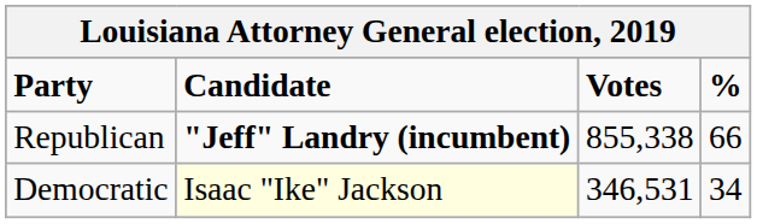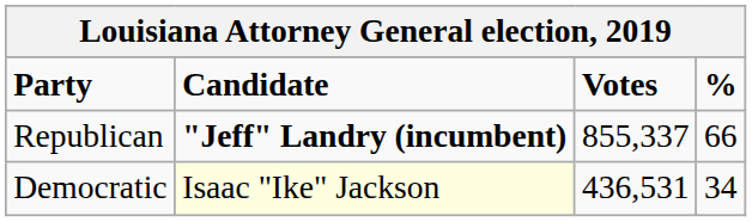Republican | Votes: 855,338 -> 855,337
Democratic | Votes: 346,531 -> 436,531
